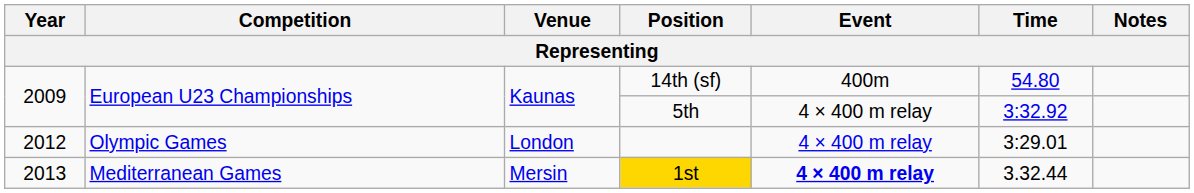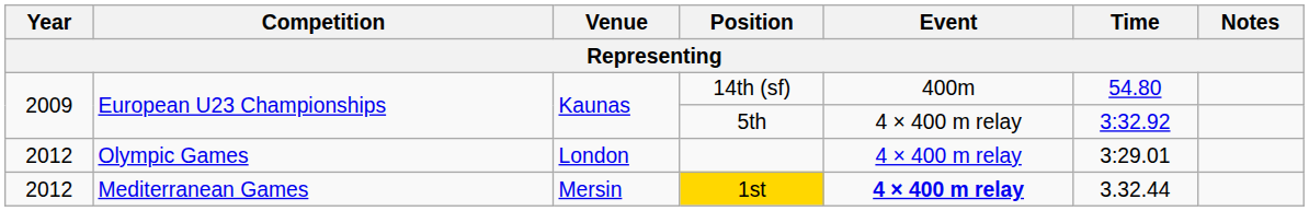1st | Year: 2013 -> 2012
